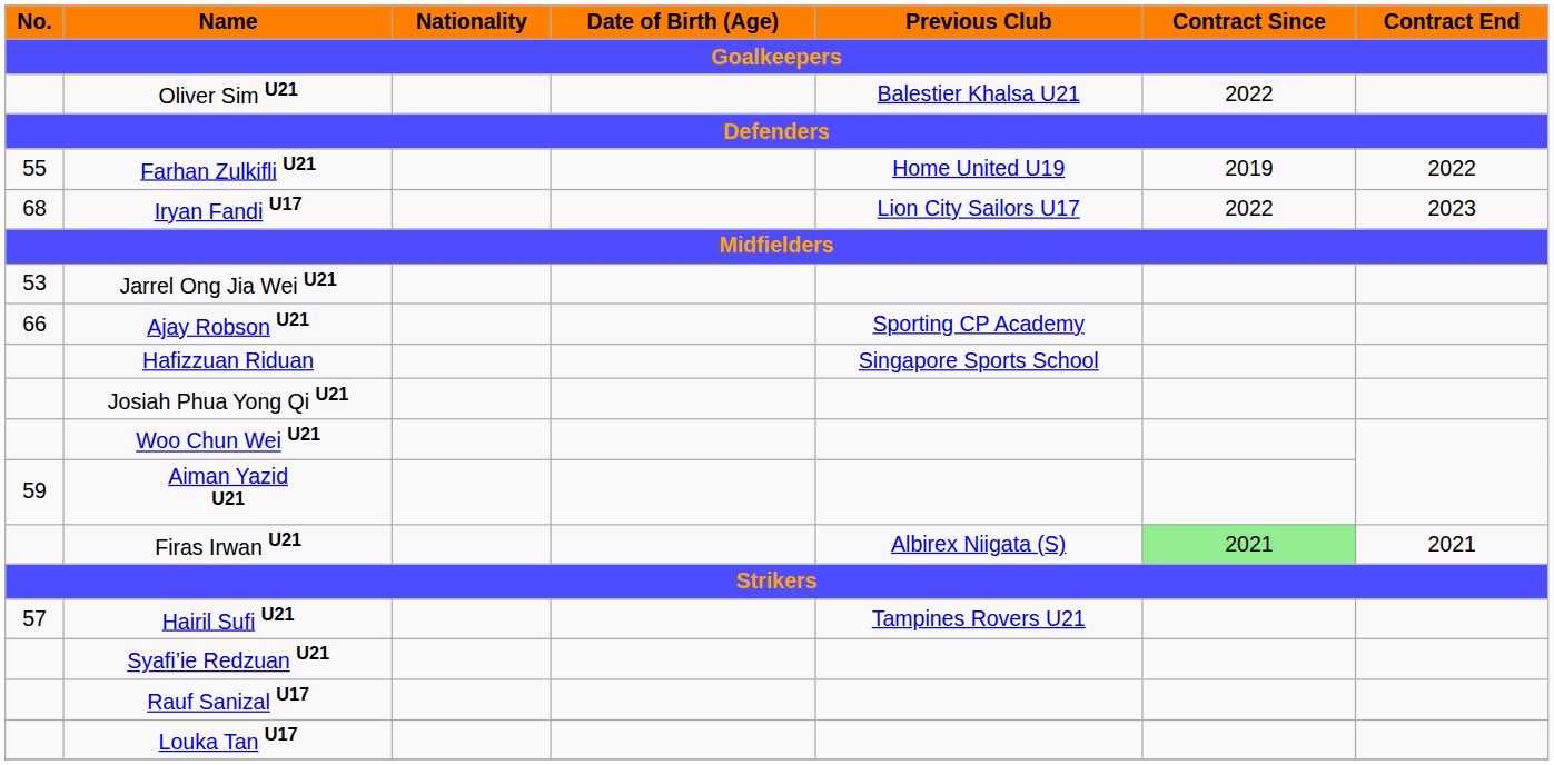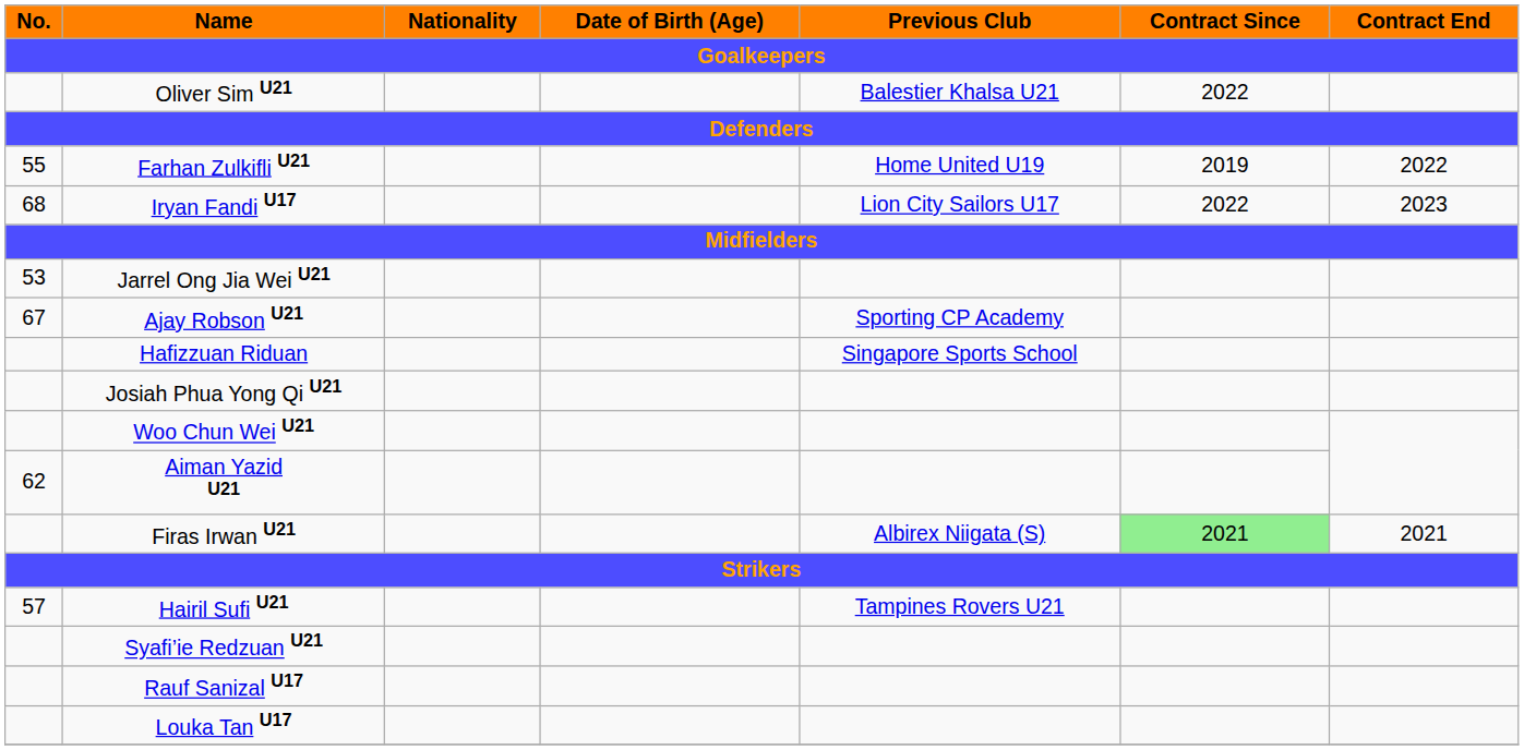Ajay Robson U21 | No.: 66 -> 67
Aiman Yazid U21 | No.: 59 -> 62
